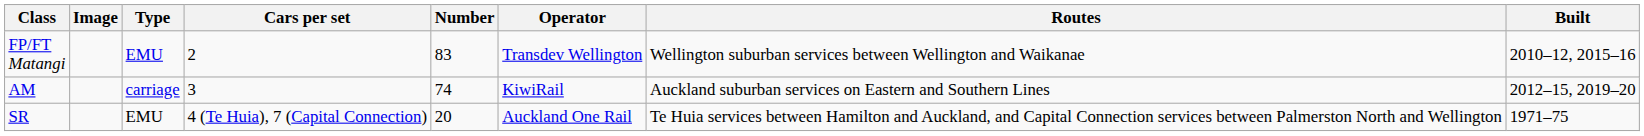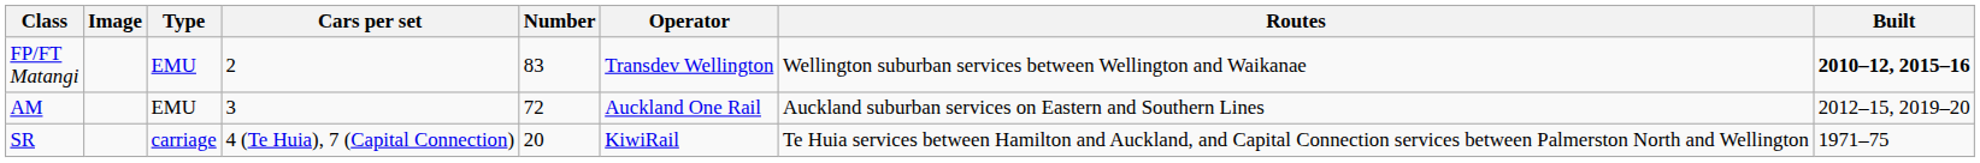FP/FT Matangi | Built: normal -> bold
AM | Type: carriage -> EMU
AM | Number: 74 -> 72
AM | Operator: KiwiRail -> Auckland One Rail
SR | Type: EMU -> carriage
SR | Operator: Auckland One Rail -> KiwiRail
